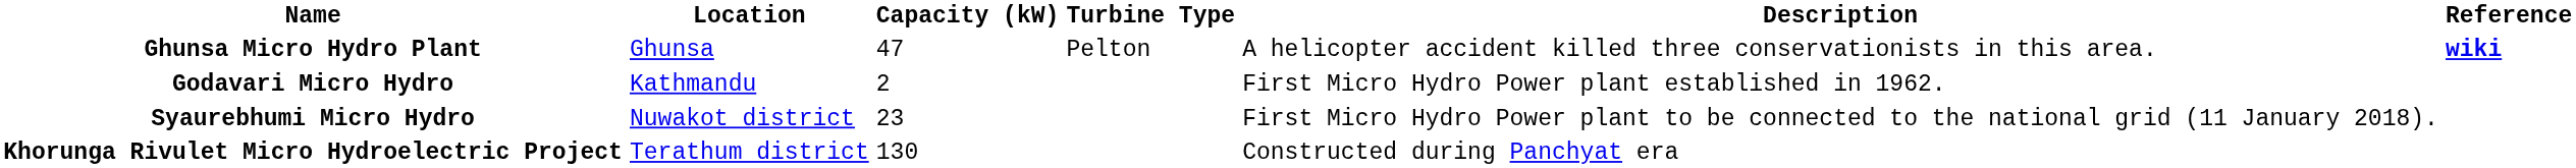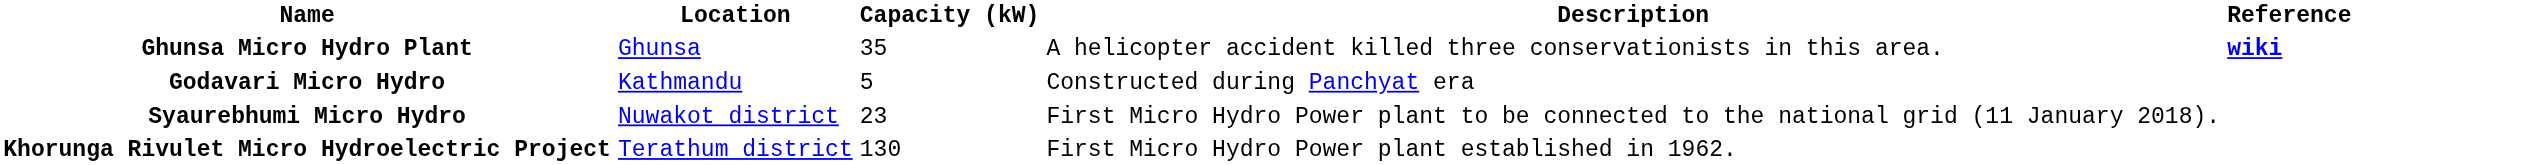- column: Turbine Type | Pelton
Ghunsa Micro Hydro Plant | Capacity (kW): 47 -> 35
Godavari Micro Hydro | Capacity (kW): 2 -> 5
Godavari Micro Hydro | Description: First Micro Hydro Power plant established in 1962. -> Constructed during Panchyat era
Khorunga Rivulet Micro Hydroelectric Project | Description: Constructed during Panchyat era -> First Micro Hydro Power plant established in 1962.
